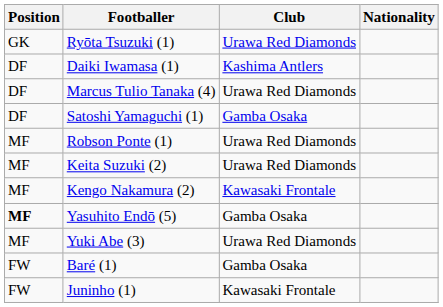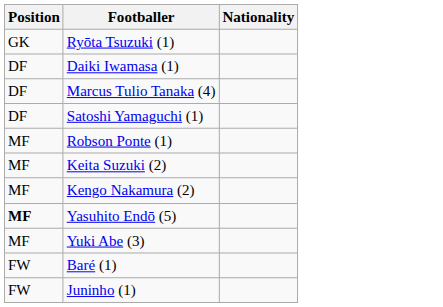- column: Club | Urawa Red Diamonds | Kashima Antlers | Urawa Red Diamonds | Gamba Osaka | Urawa Red Diamonds | Urawa Red Diamonds | Kawasaki Frontale | Gamba Osaka | Urawa Red Diamonds | Gamba Osaka | Kawasaki Frontale
